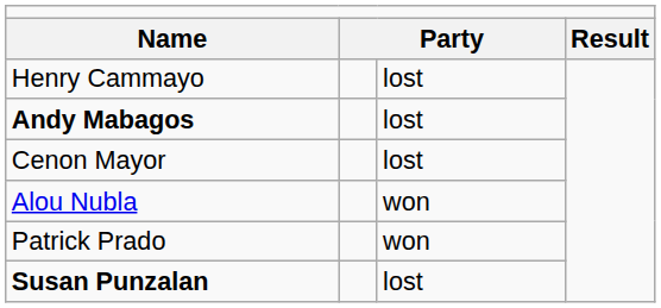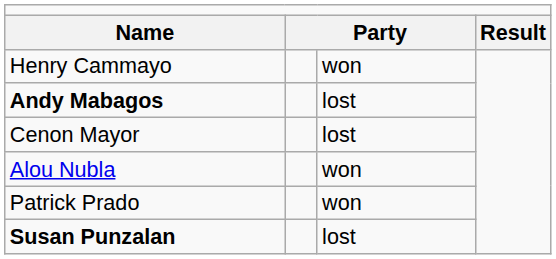Henry Cammayo | column 3: lost -> won
